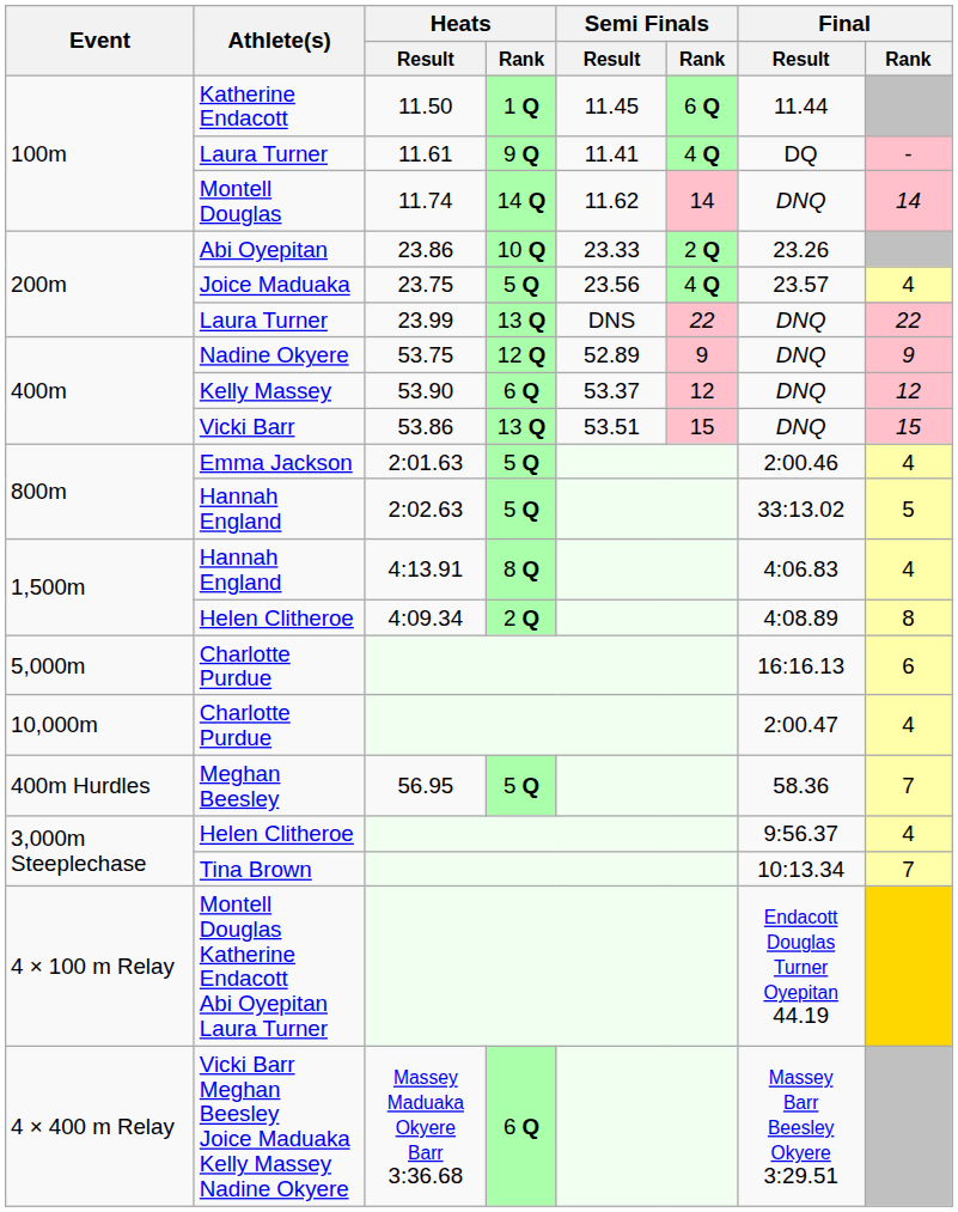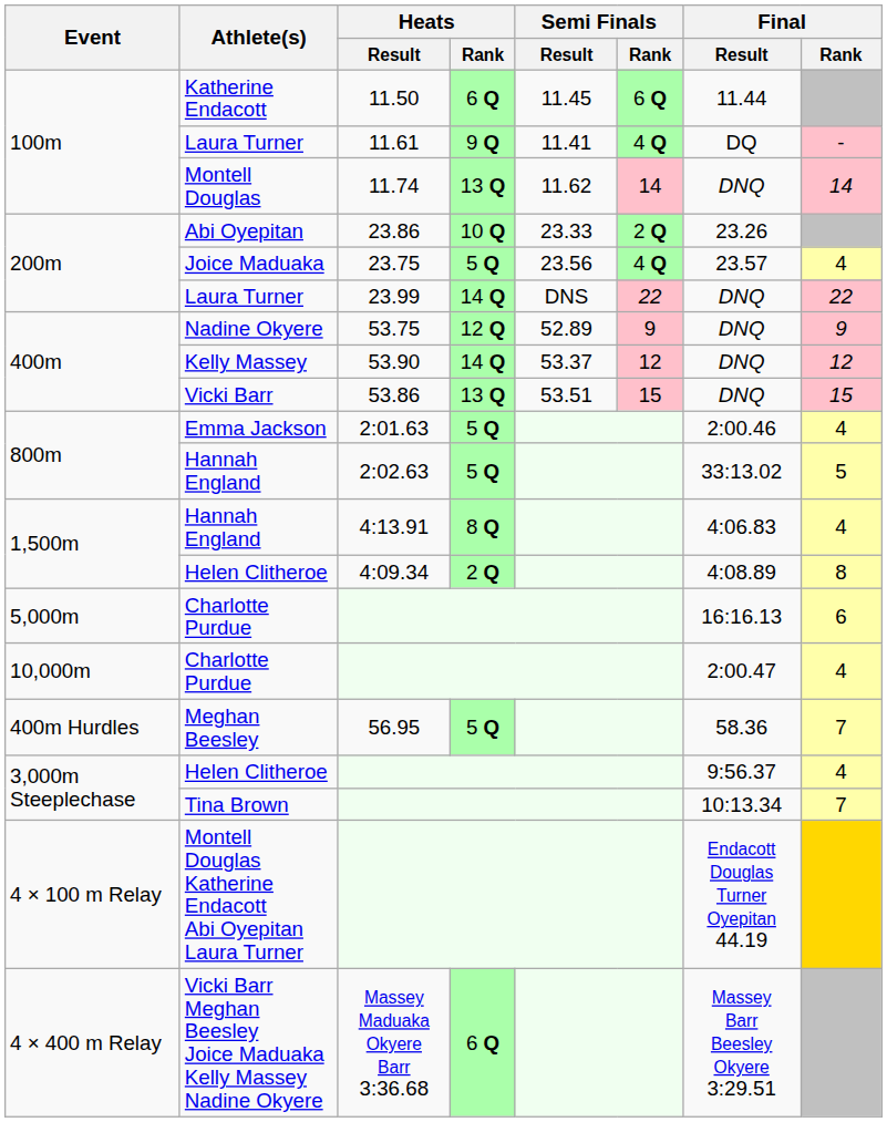Katherine Endacott | Heats / Rank: 1 Q -> 6 Q
Montell Douglas | Heats / Rank: 14 Q -> 13 Q
200m / Laura Turner | Heats / Rank: 13 Q -> 14 Q
Kelly Massey | Heats / Rank: 6 Q -> 14 Q
